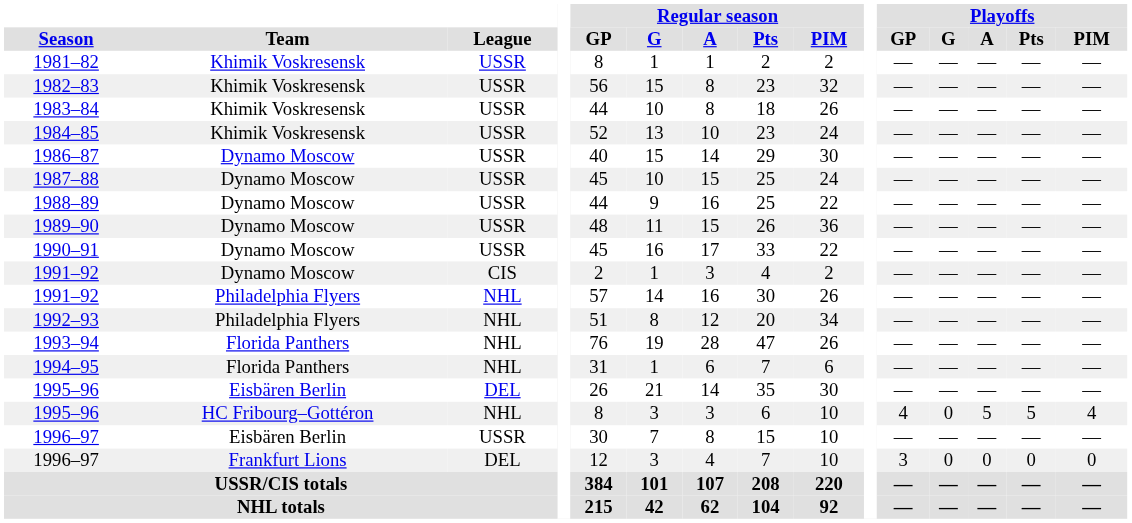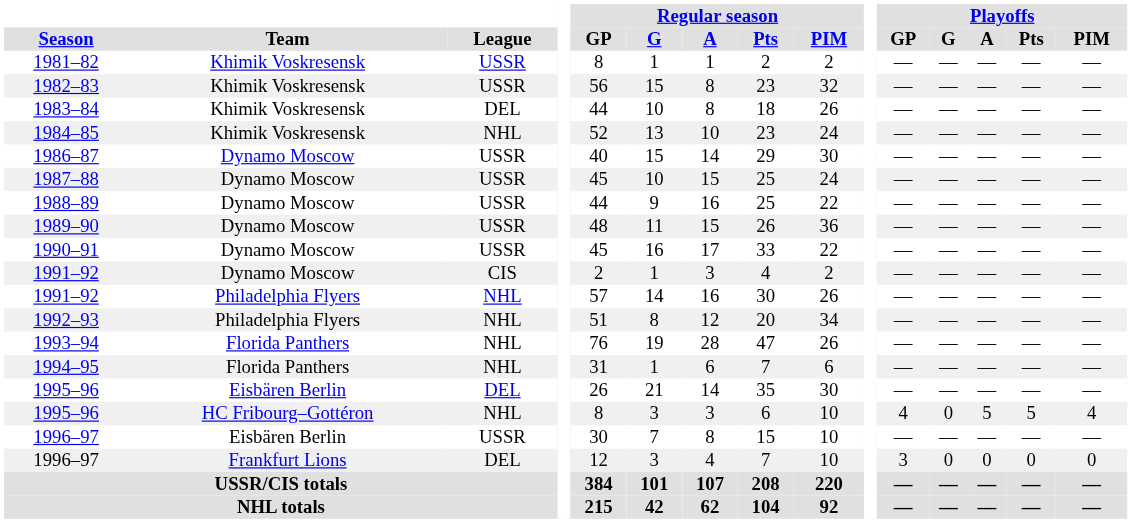1983–84 | League: USSR -> DEL
1984–85 | League: USSR -> NHL
